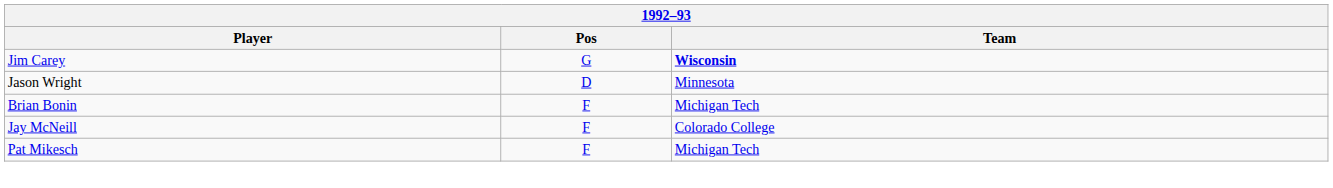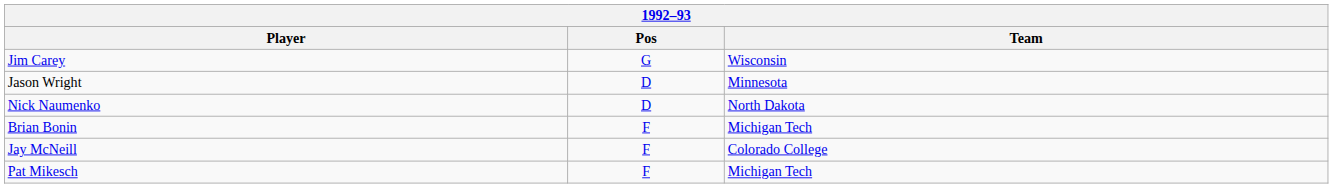Jim Carey | Team: bold -> normal
+ row: Nick Naumenko | D | North Dakota
